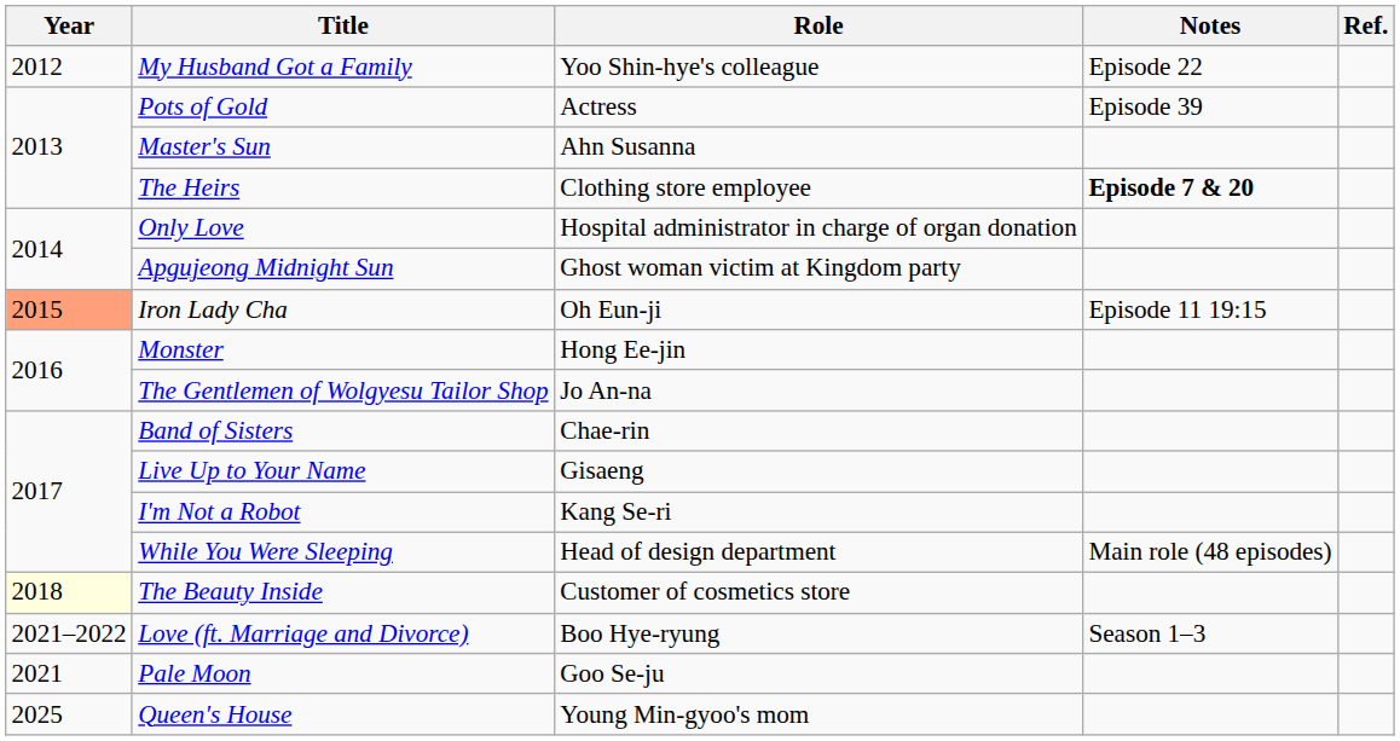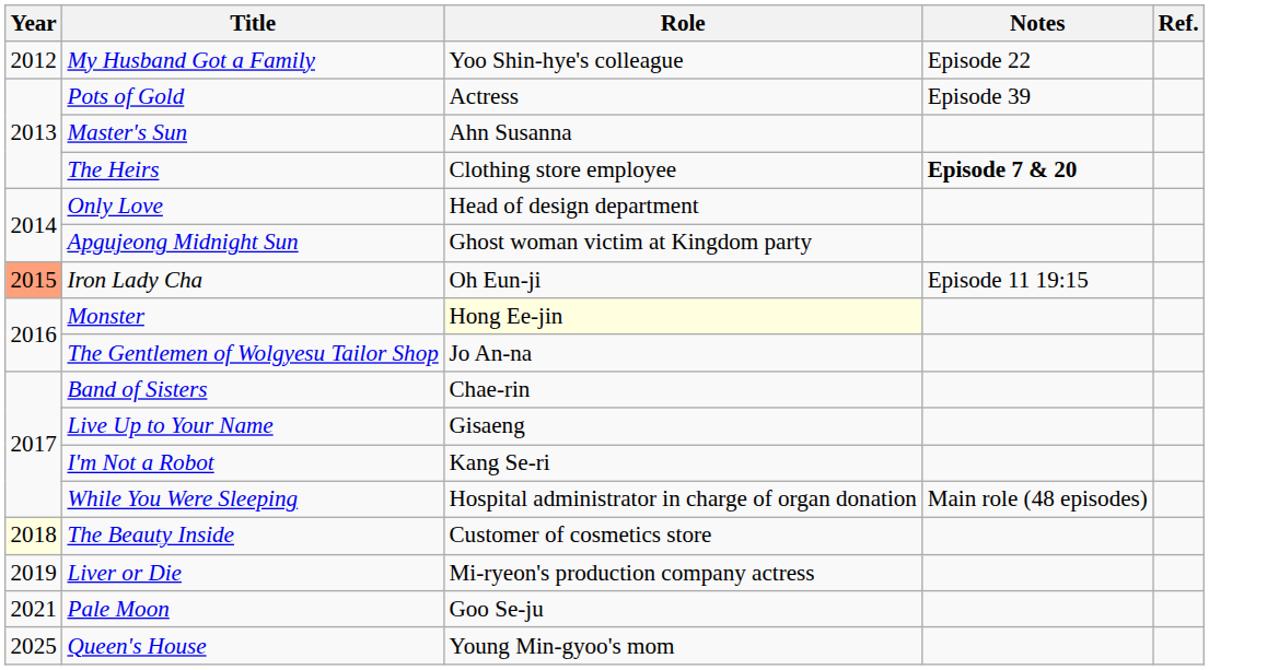Only Love | Role: Hospital administrator in charge of organ donation -> Head of design department
Monster | Role: no background -> lightyellow background
While You Were Sleeping | Role: Head of design department -> Hospital administrator in charge of organ donation
+ row: 2019 | Liver or Die | Mi-ryeon's production company actress
- row: 2021–2022 | Love (ft. Marriage and Divorce) | Boo Hye-ryung | Season 1–3
